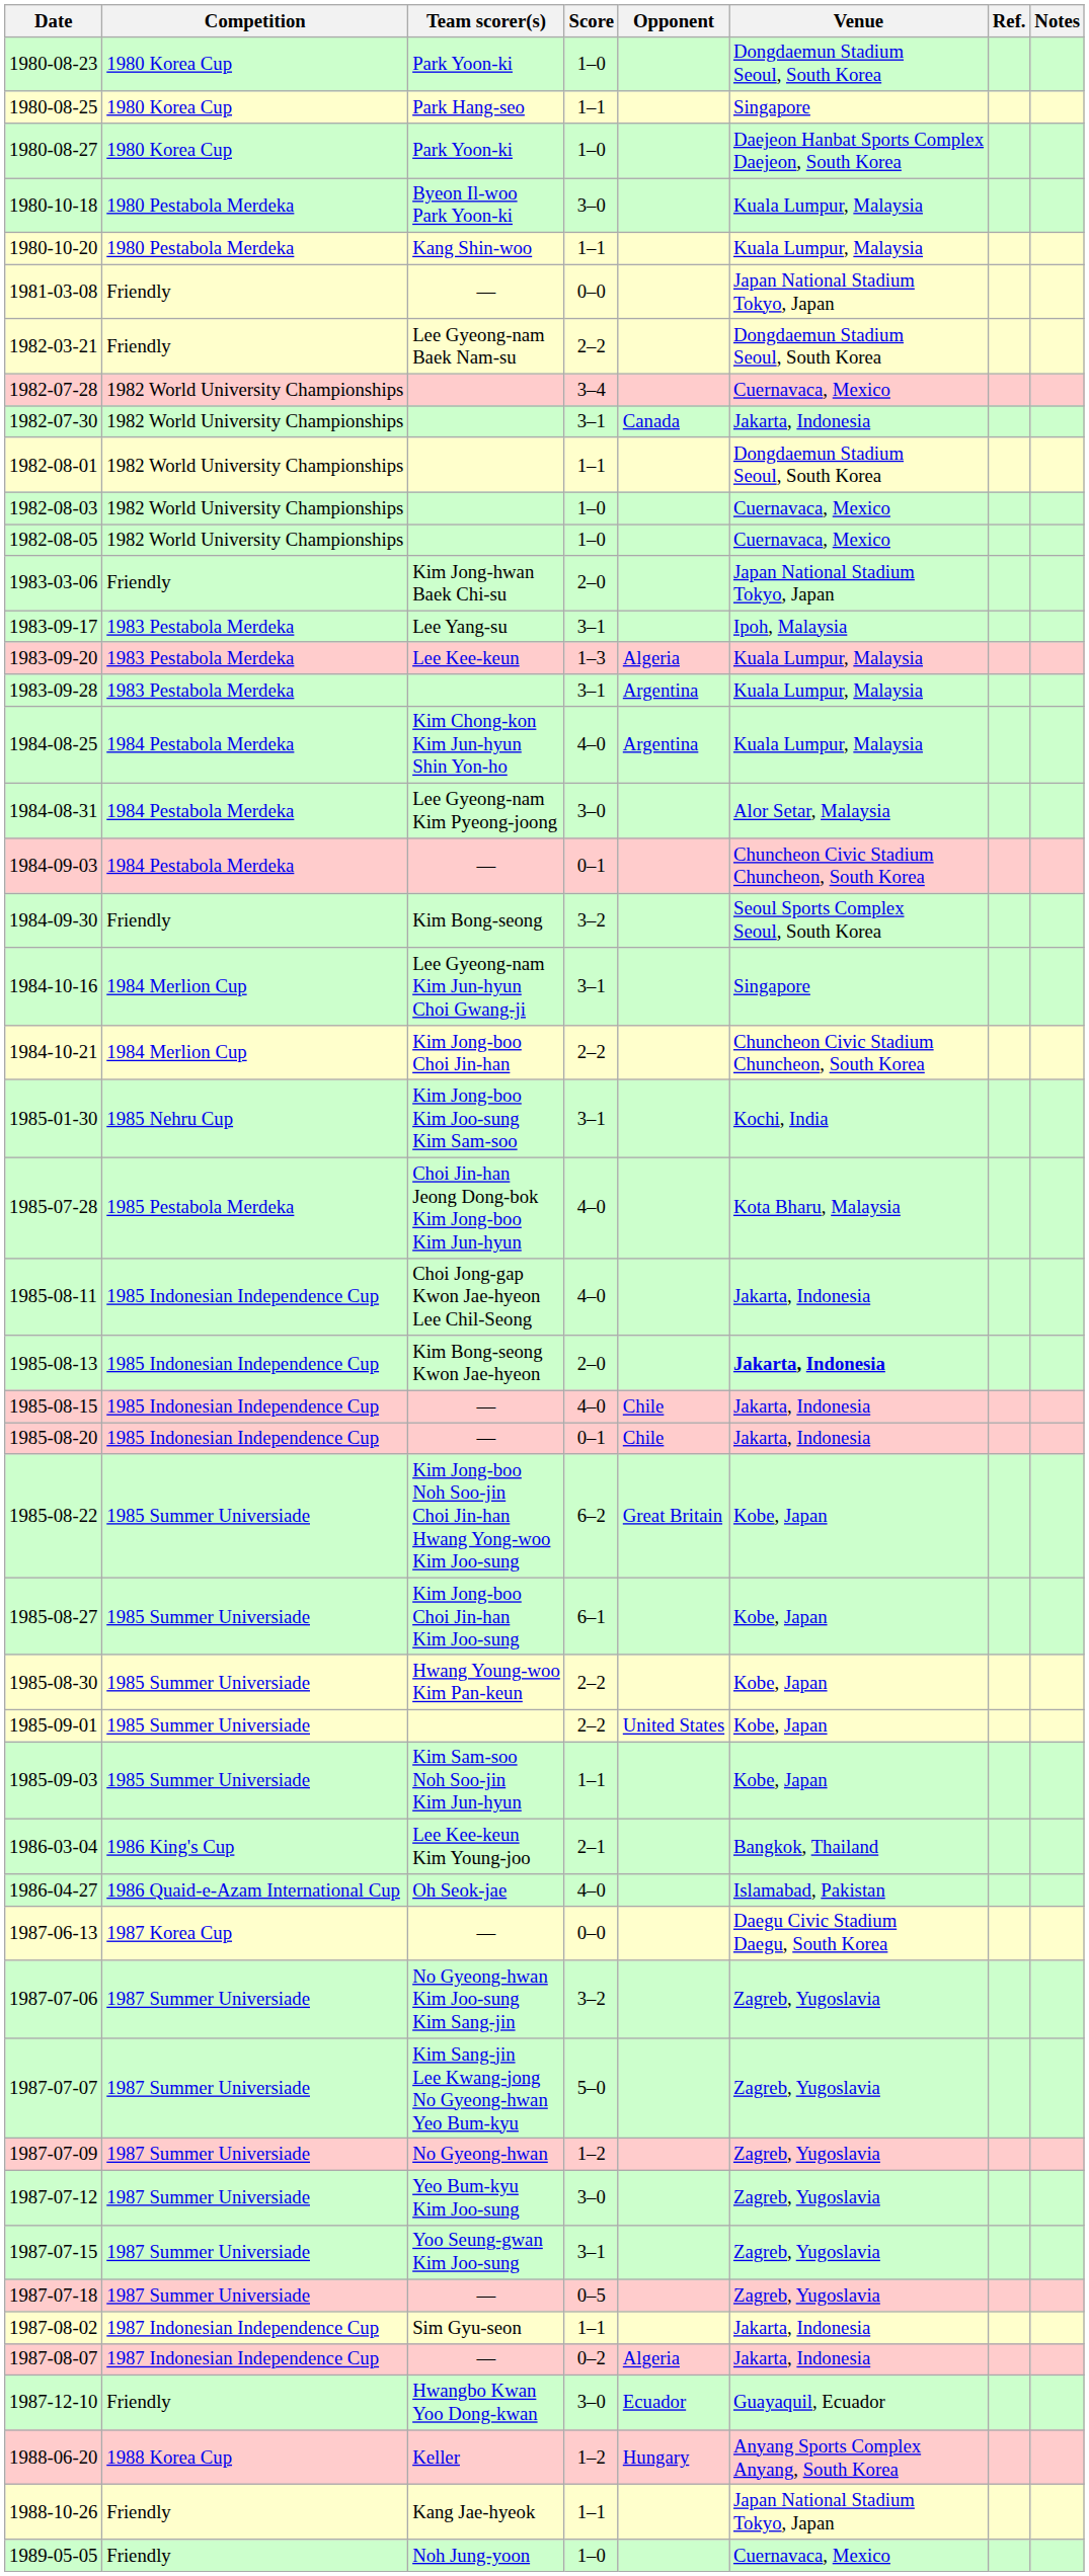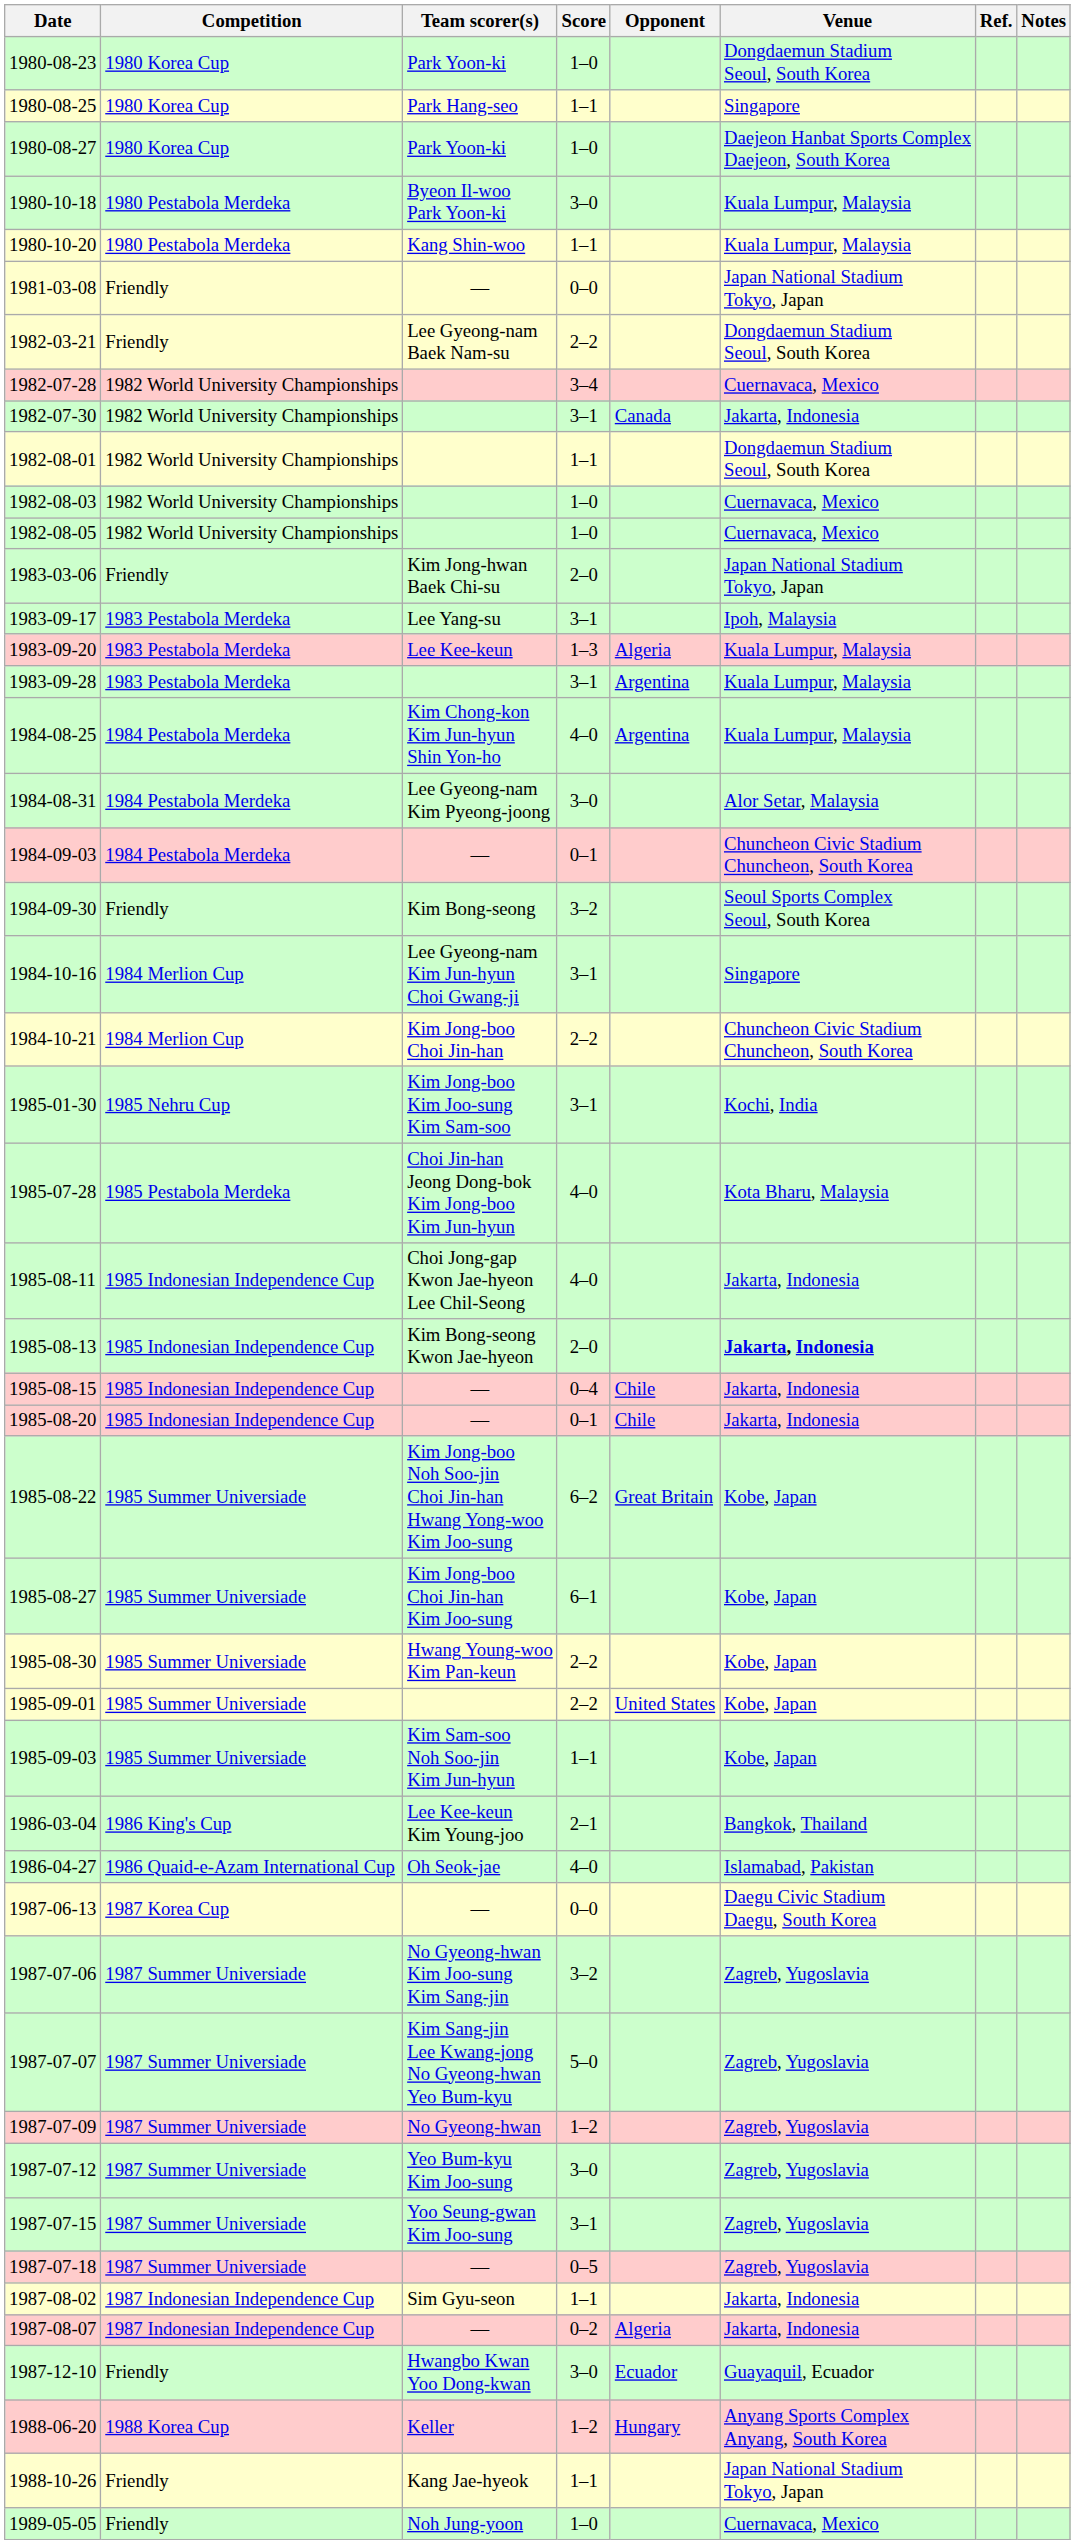1985-08-15 | Score: 4–0 -> 0–4
